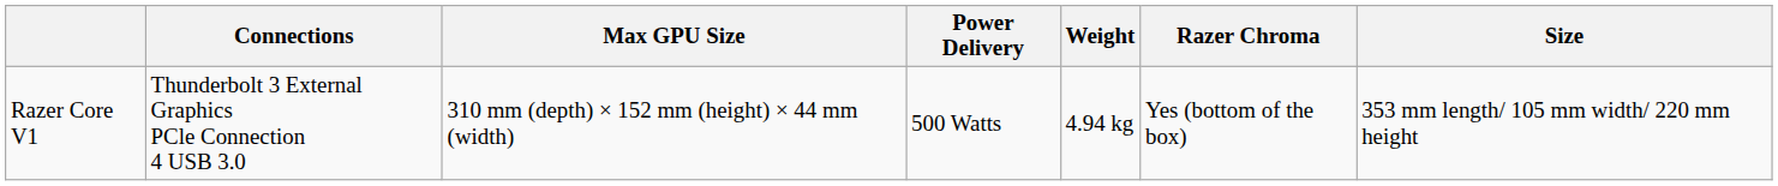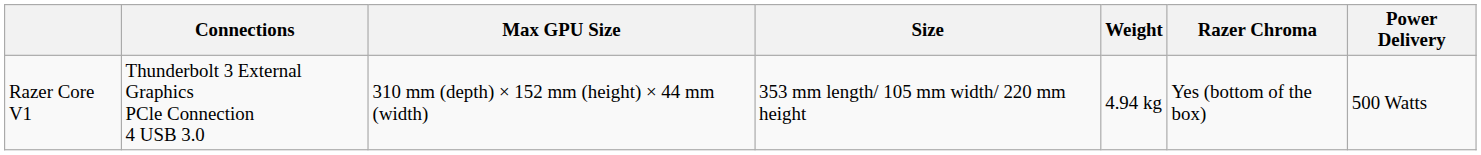columns swapped: Size <-> Power Delivery
